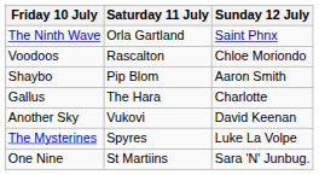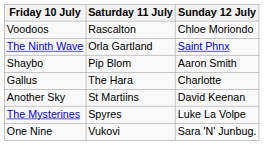rows swapped: The Ninth Wave <-> Voodoos
Another Sky | Saturday 11 July: Vukovi -> St Martiins
One Nine | Saturday 11 July: St Martiins -> Vukovi
